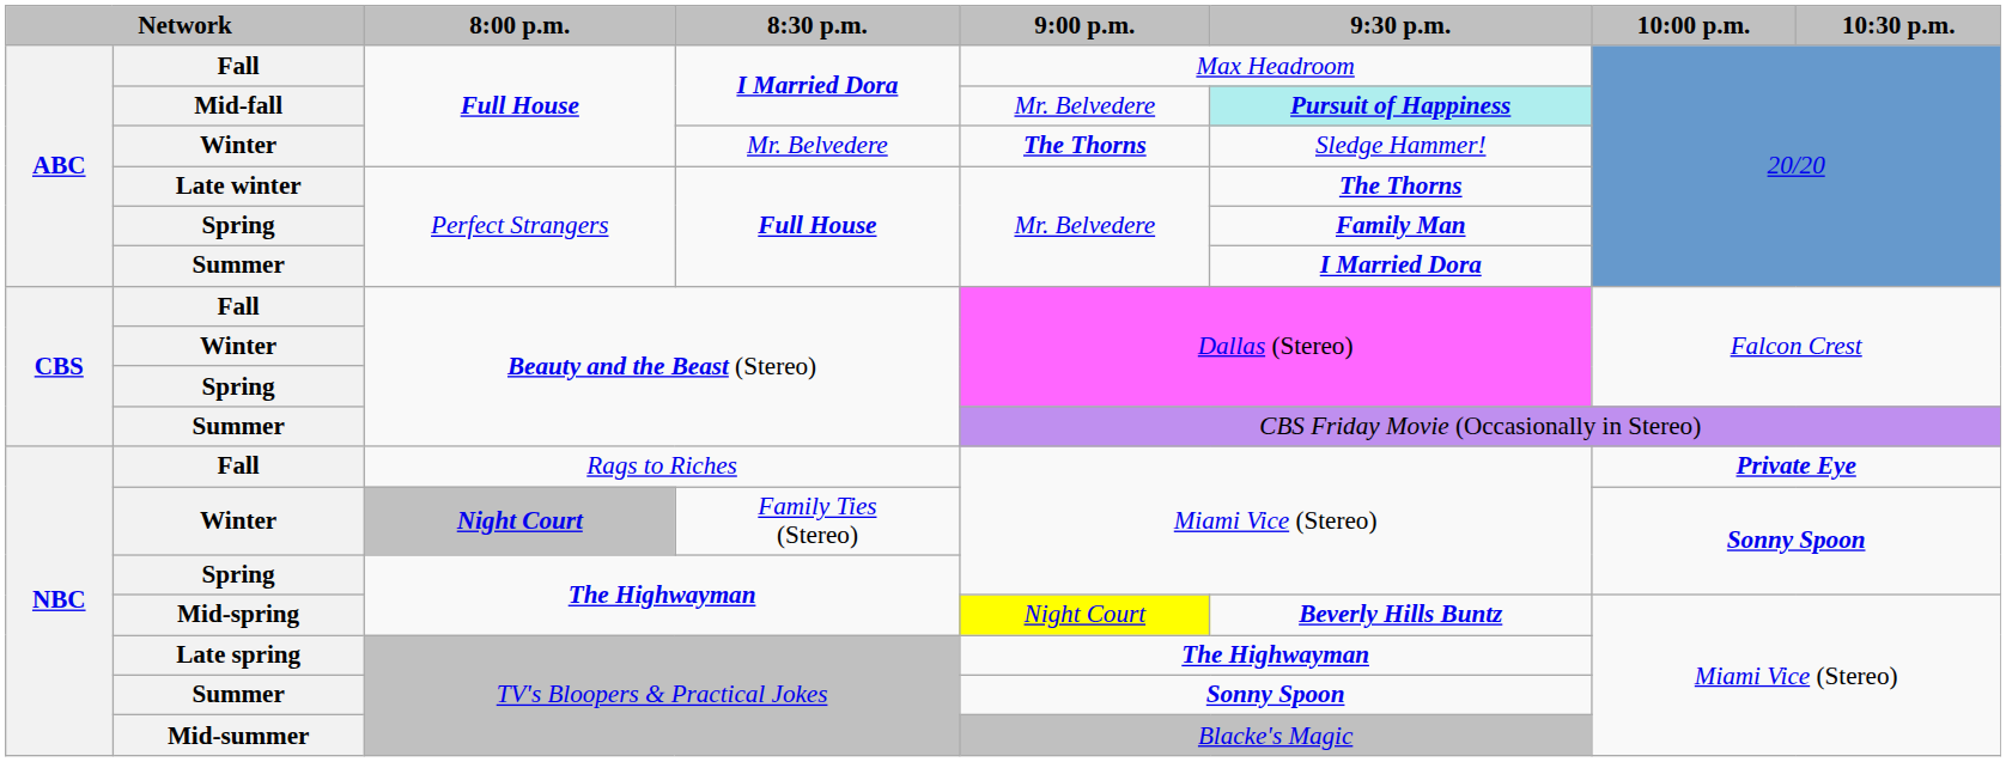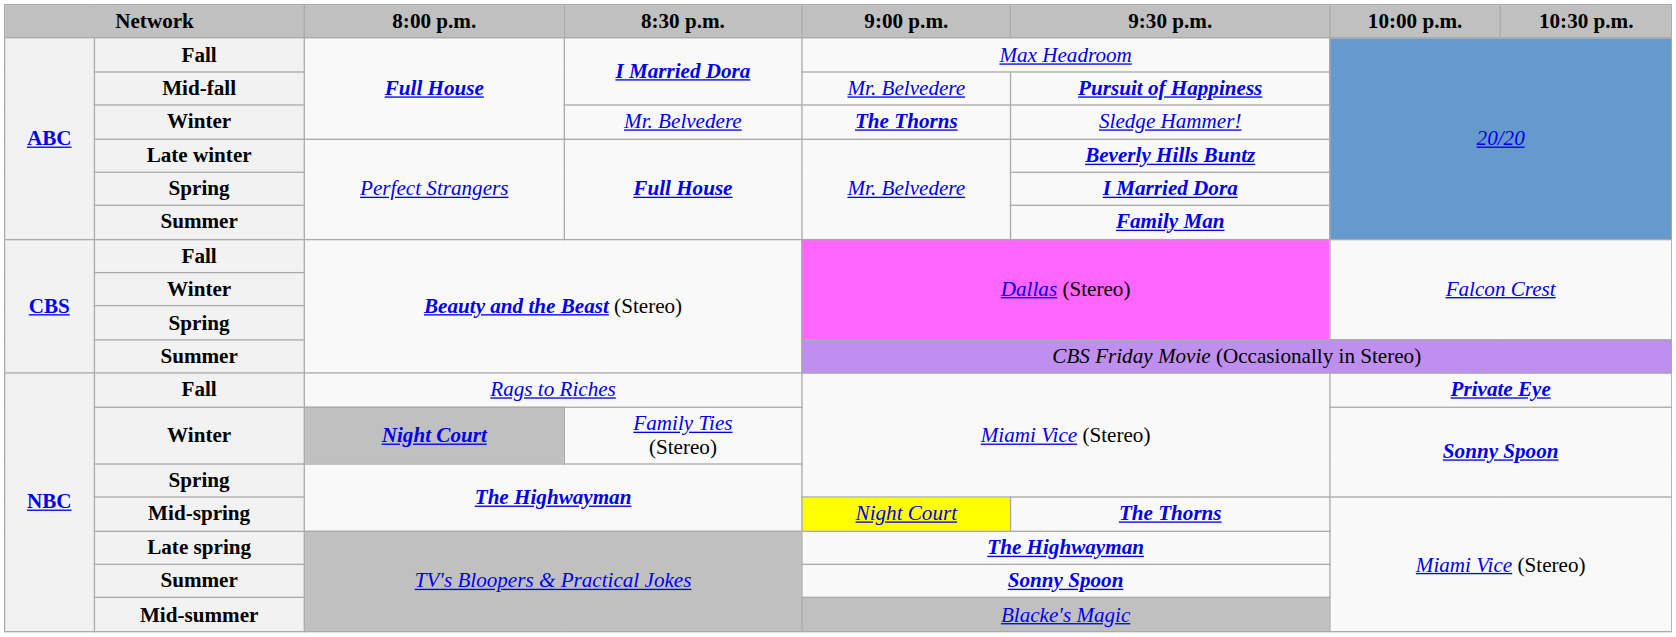Mid-fall | 9:30 p.m.: paleturquoise background -> no background
Late winter | 9:30 p.m.: The Thorns -> Beverly Hills Buntz
Spring / Full House | 9:30 p.m.: Family Man -> I Married Dora
Summer / Full House | 9:30 p.m.: I Married Dora -> Family Man
Mid-spring | 9:30 p.m.: Beverly Hills Buntz -> The Thorns
